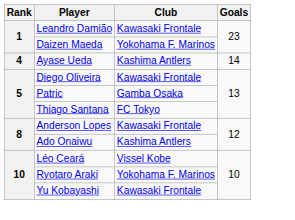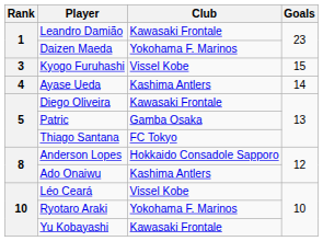+ row: 3 | Kyogo Furuhashi | Vissel Kobe | 15
Anderson Lopes | Club: Kawasaki Frontale -> Hokkaido Consadole Sapporo
